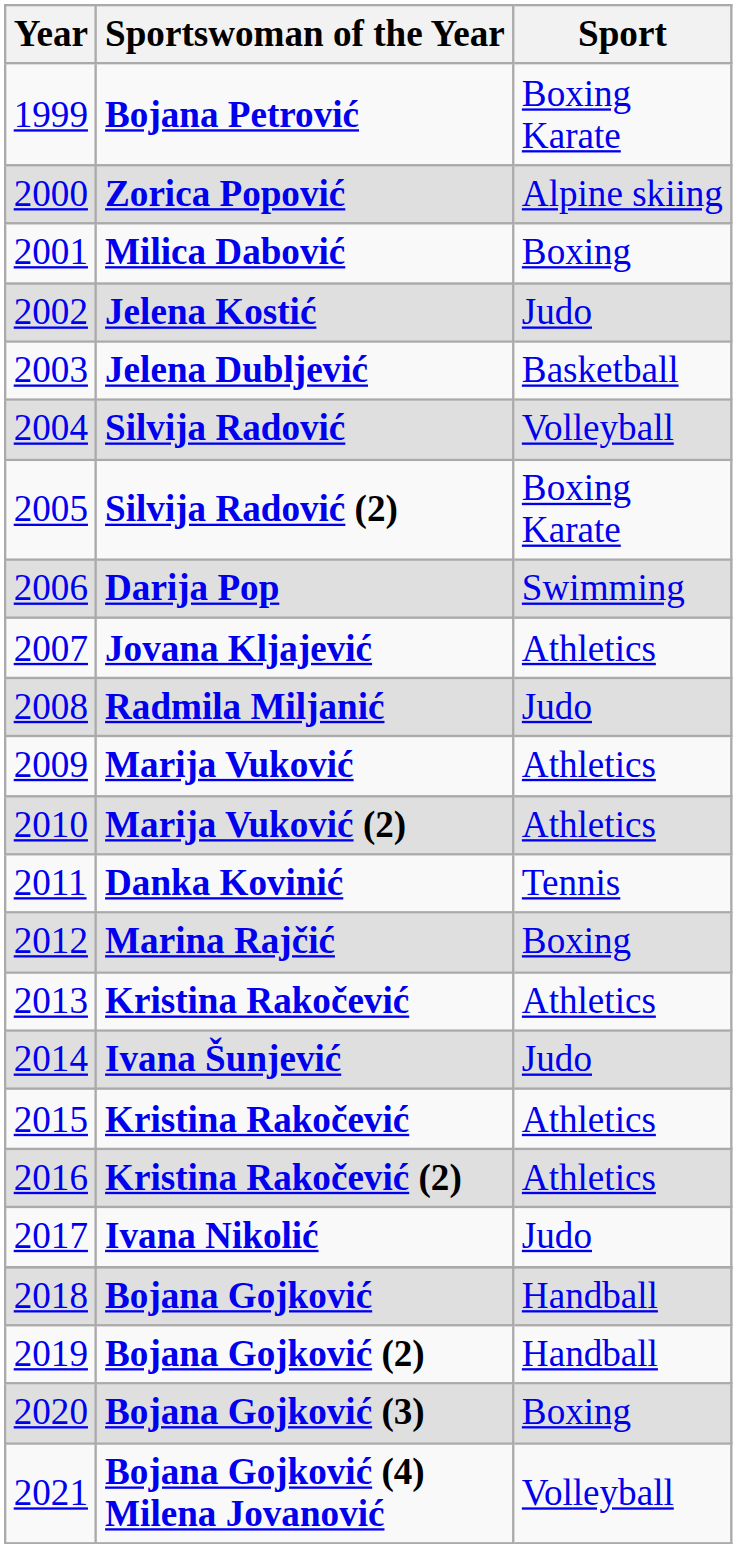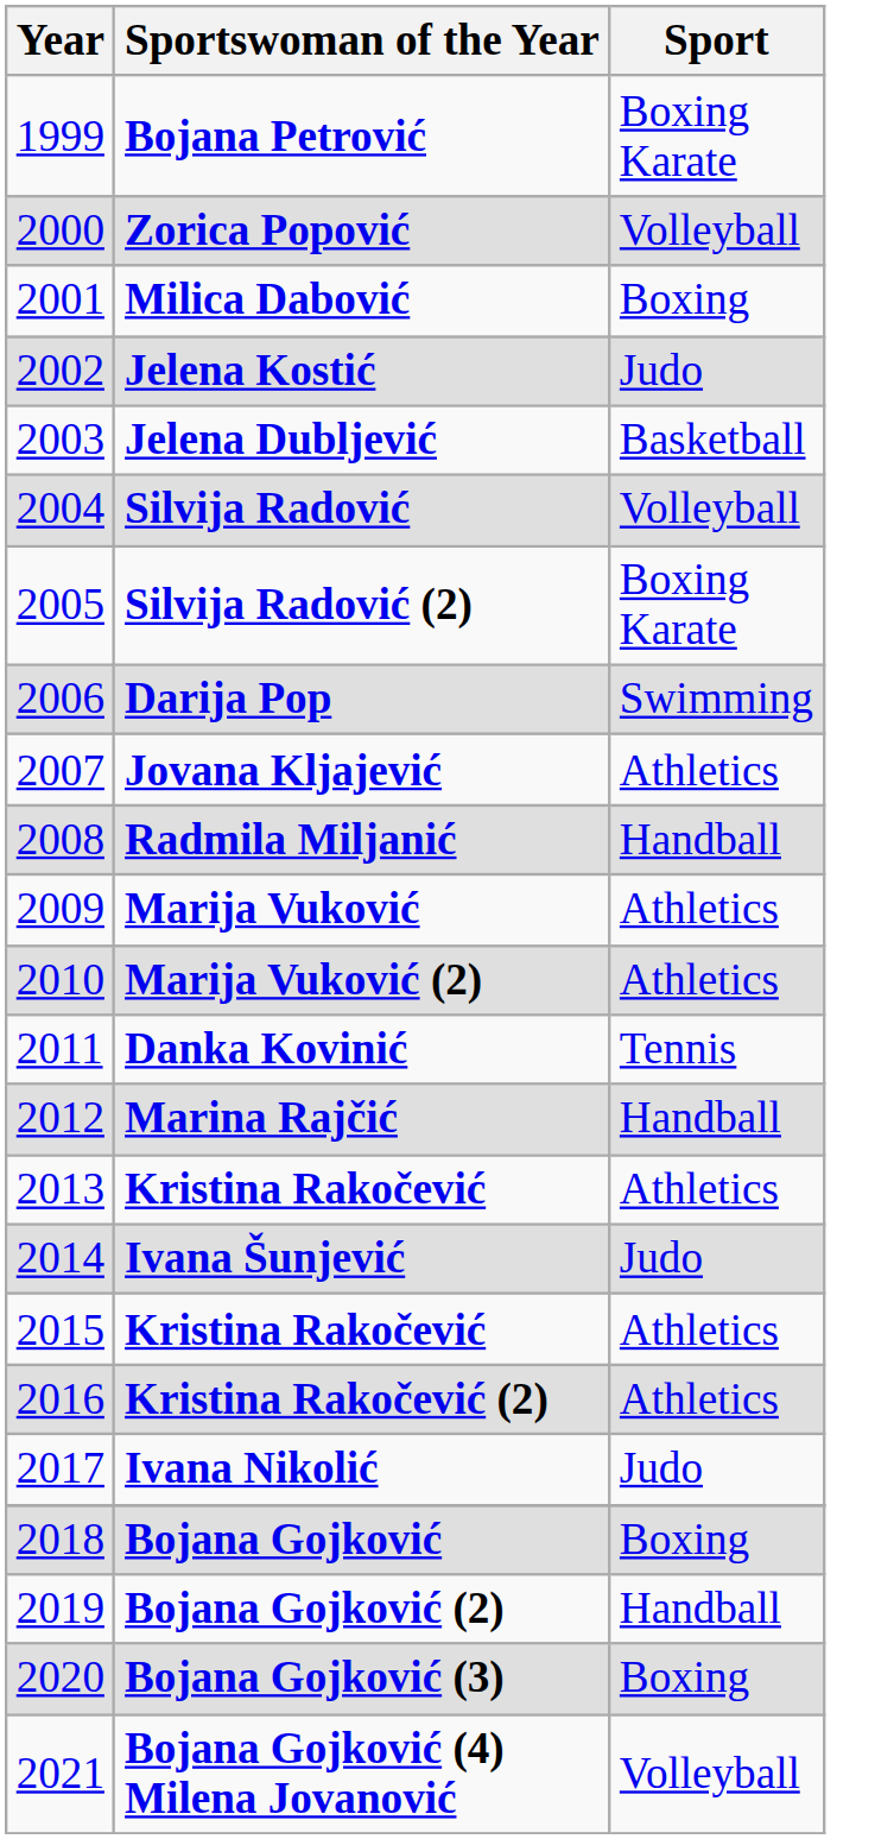Zorica Popović | Sport: Alpine skiing -> Volleyball
Radmila Miljanić | Sport: Judo -> Handball
Marina Rajčić | Sport: Boxing -> Handball
Bojana Gojković | Sport: Handball -> Boxing
